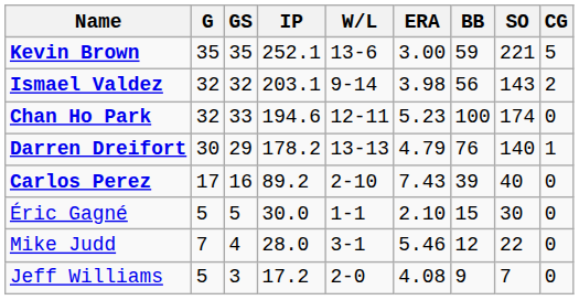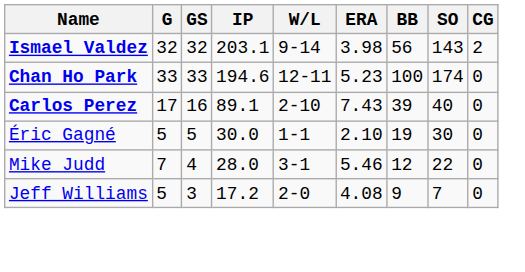- row: Kevin Brown | 35 | 35 | 252.1 | 13-6 | 3.00 | 59 | 221 | 5
Chan Ho Park | G: 32 -> 33
- row: Darren Dreifort | 30 | 29 | 178.2 | 13-13 | 4.79 | 76 | 140 | 1
Carlos Perez | IP: 89.2 -> 89.1
Éric Gagné | BB: 15 -> 19
